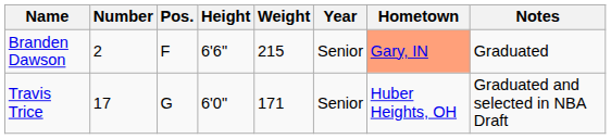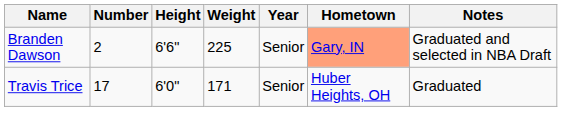- column: Pos. | F | G
Branden Dawson | Weight: 215 -> 225
Branden Dawson | Notes: Graduated -> Graduated and selected in NBA Draft
Travis Trice | Notes: Graduated and selected in NBA Draft -> Graduated
